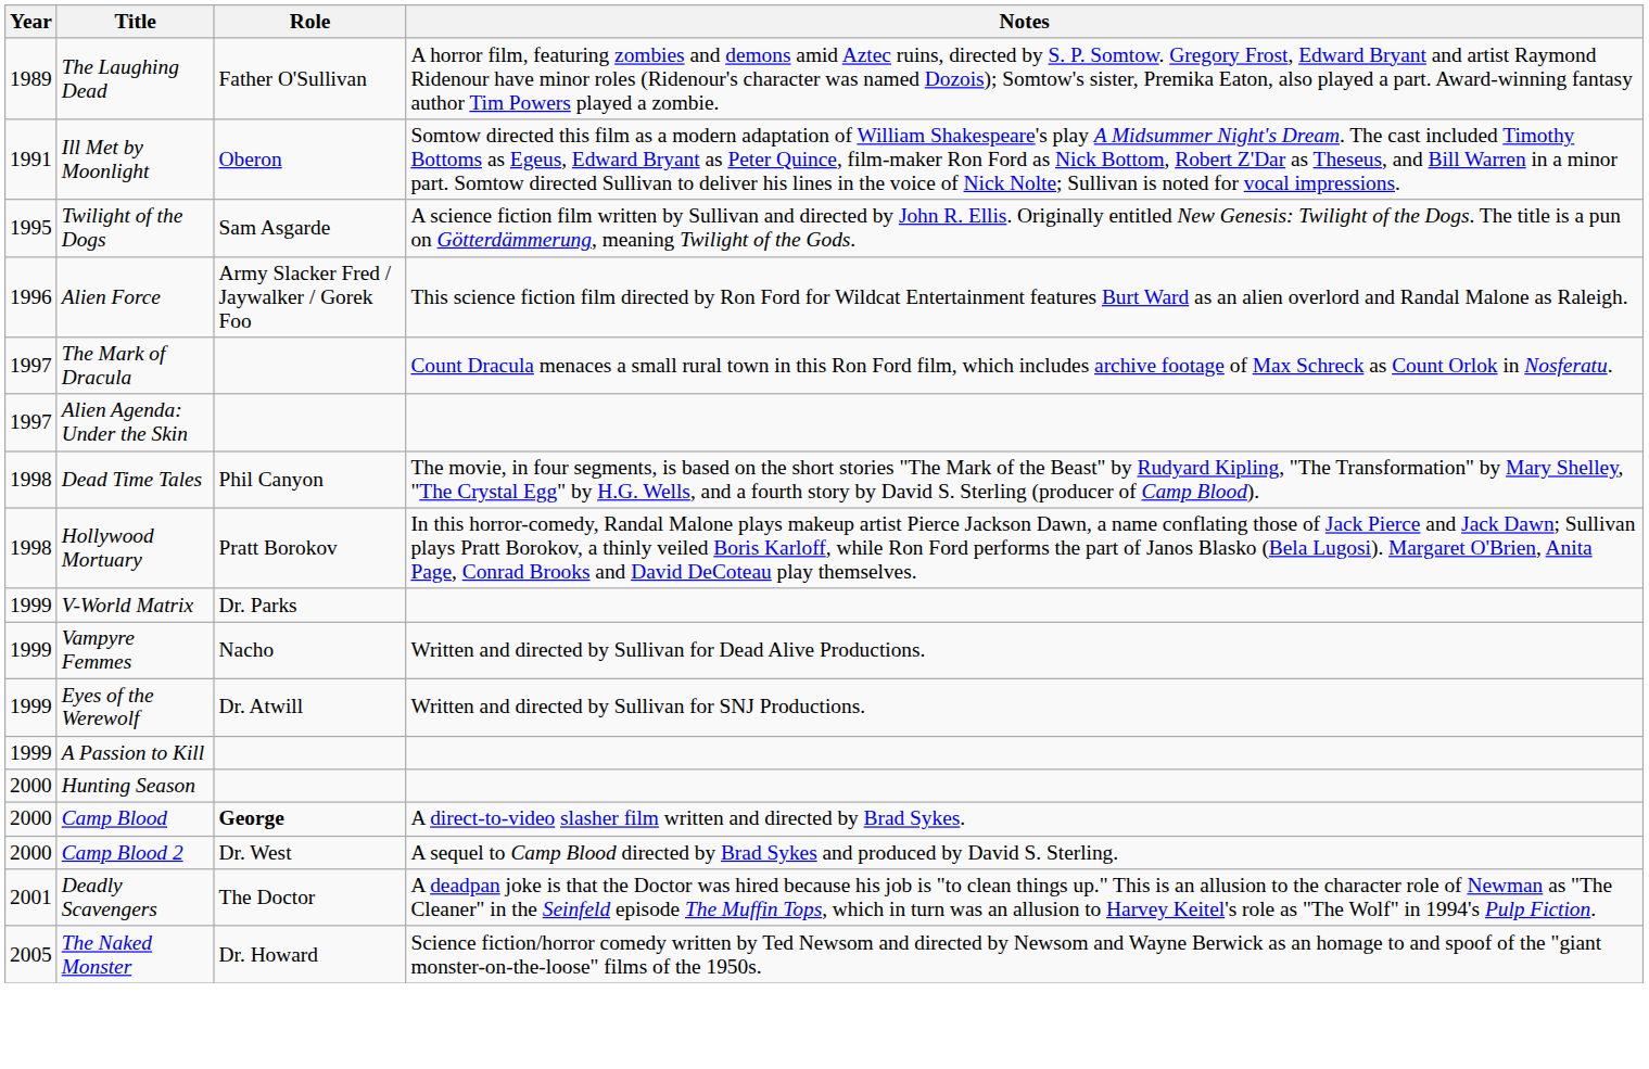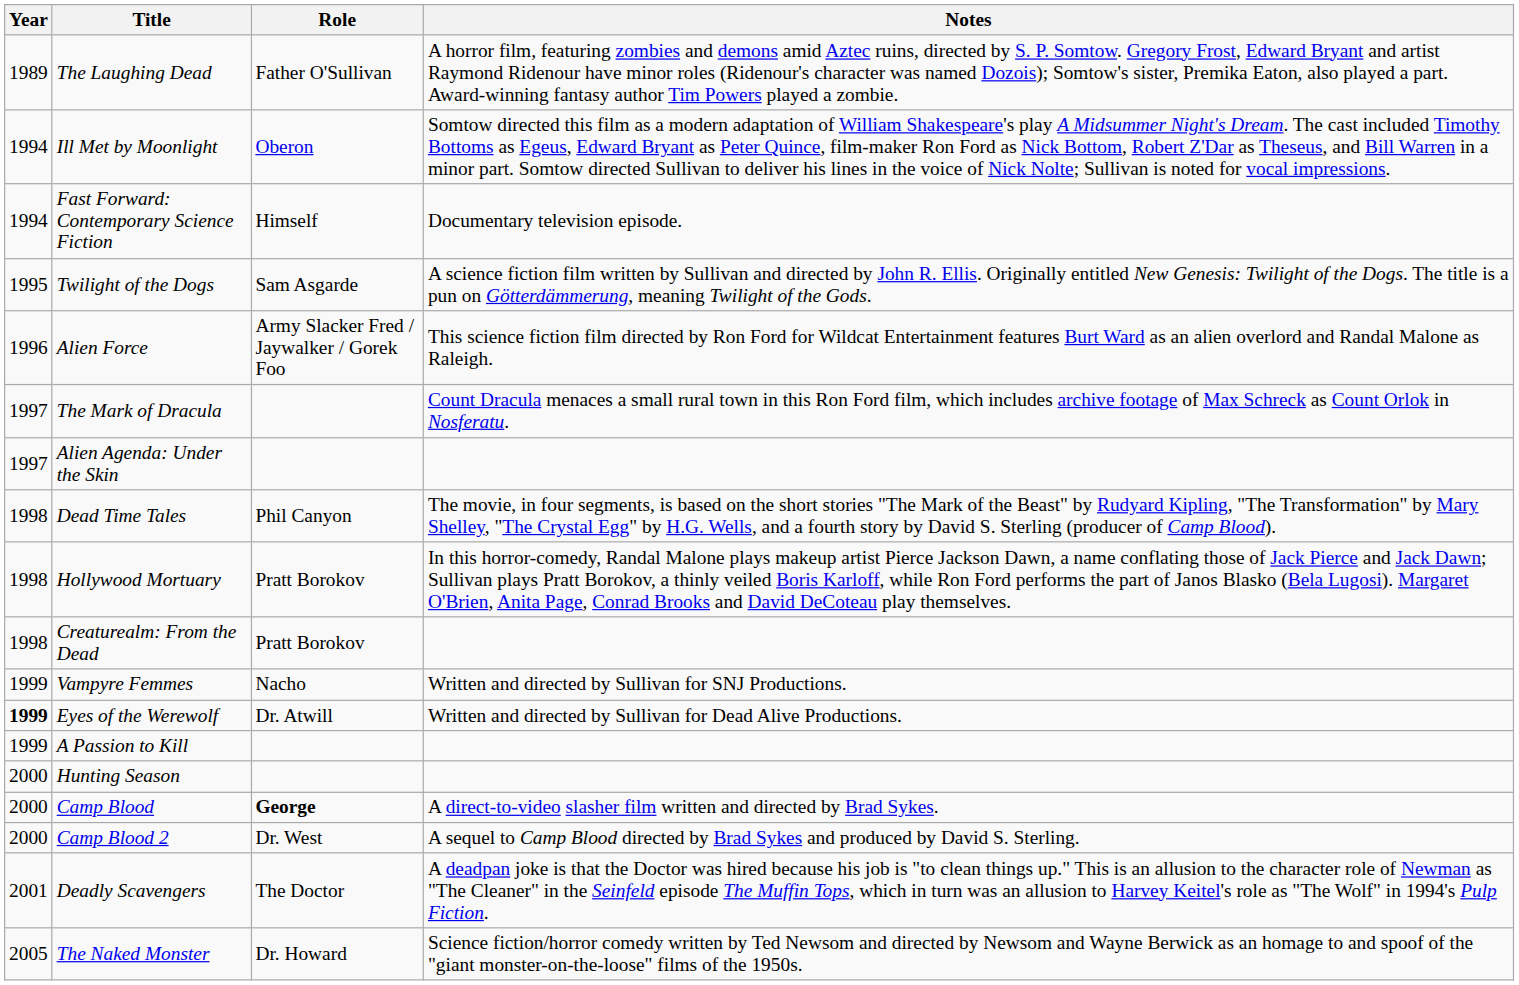Ill Met by Moonlight | Year: 1991 -> 1994
+ row: 1994 | Fast Forward: Contemporary Science Fiction | Himself | Documentary television episode.
+ row: 1998 | Creaturealm: From the Dead | Pratt Borokov
- row: 1999 | V-World Matrix | Dr. Parks
Vampyre Femmes | Notes: Written and directed by Sullivan for Dead Alive Productions. -> Written and directed by Sullivan for SNJ Productions.
Eyes of the Werewolf | Year: normal -> bold
Eyes of the Werewolf | Notes: Written and directed by Sullivan for SNJ Productions. -> Written and directed by Sullivan for Dead Alive Productions.
